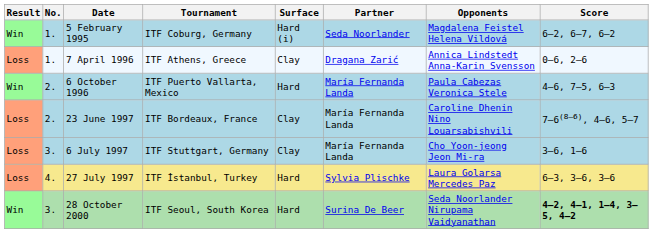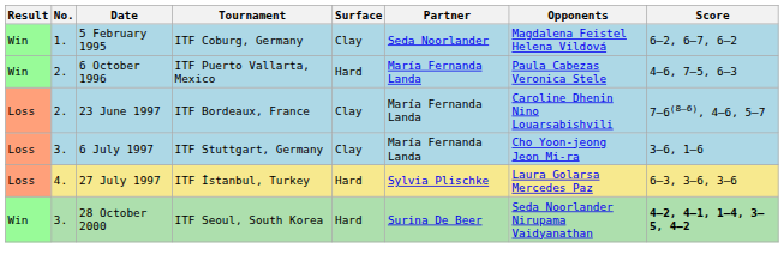5 February 1995 | Surface: Hard (i) -> Clay
- row: Loss | 1. | 7 April 1996 | ITF Athens, Greece | Clay | Dragana Zarić | Annica Lindstedt Anna-Karin Svensson | 0–6, 2–6
